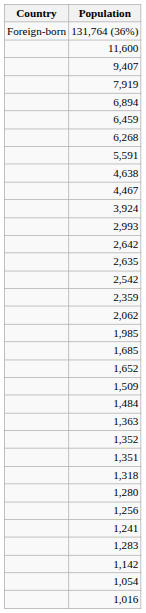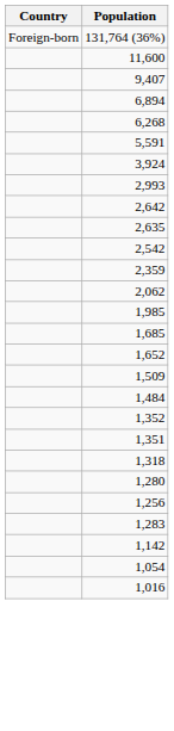- row: 7,919
- row: 6,459
- row: 4,638
- row: 4,467
- row: 1,363
- row: 1,241
